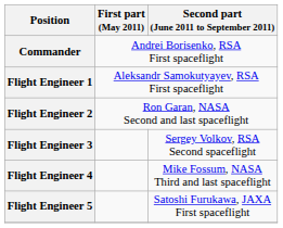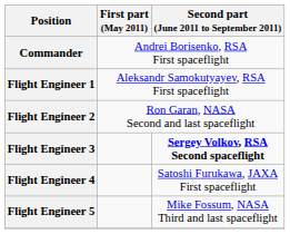Flight Engineer 3 | Second part (June 2011 to September 2011): normal -> bold
Flight Engineer 4 | Second part (June 2011 to September 2011): Mike Fossum, NASA Third and last spaceflight -> Satoshi Furukawa, JAXA First spaceflight
Flight Engineer 5 | Second part (June 2011 to September 2011): Satoshi Furukawa, JAXA First spaceflight -> Mike Fossum, NASA Third and last spaceflight
